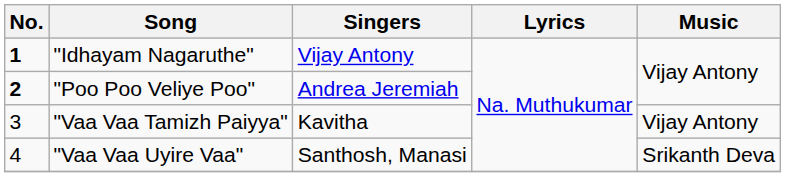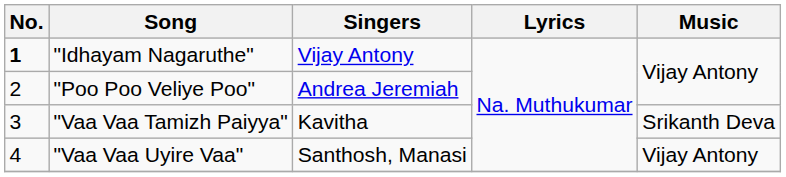"Poo Poo Veliye Poo" | No.: bold -> normal
"Vaa Vaa Tamizh Paiyya" | Music: Vijay Antony -> Srikanth Deva
"Vaa Vaa Uyire Vaa" | Music: Srikanth Deva -> Vijay Antony
